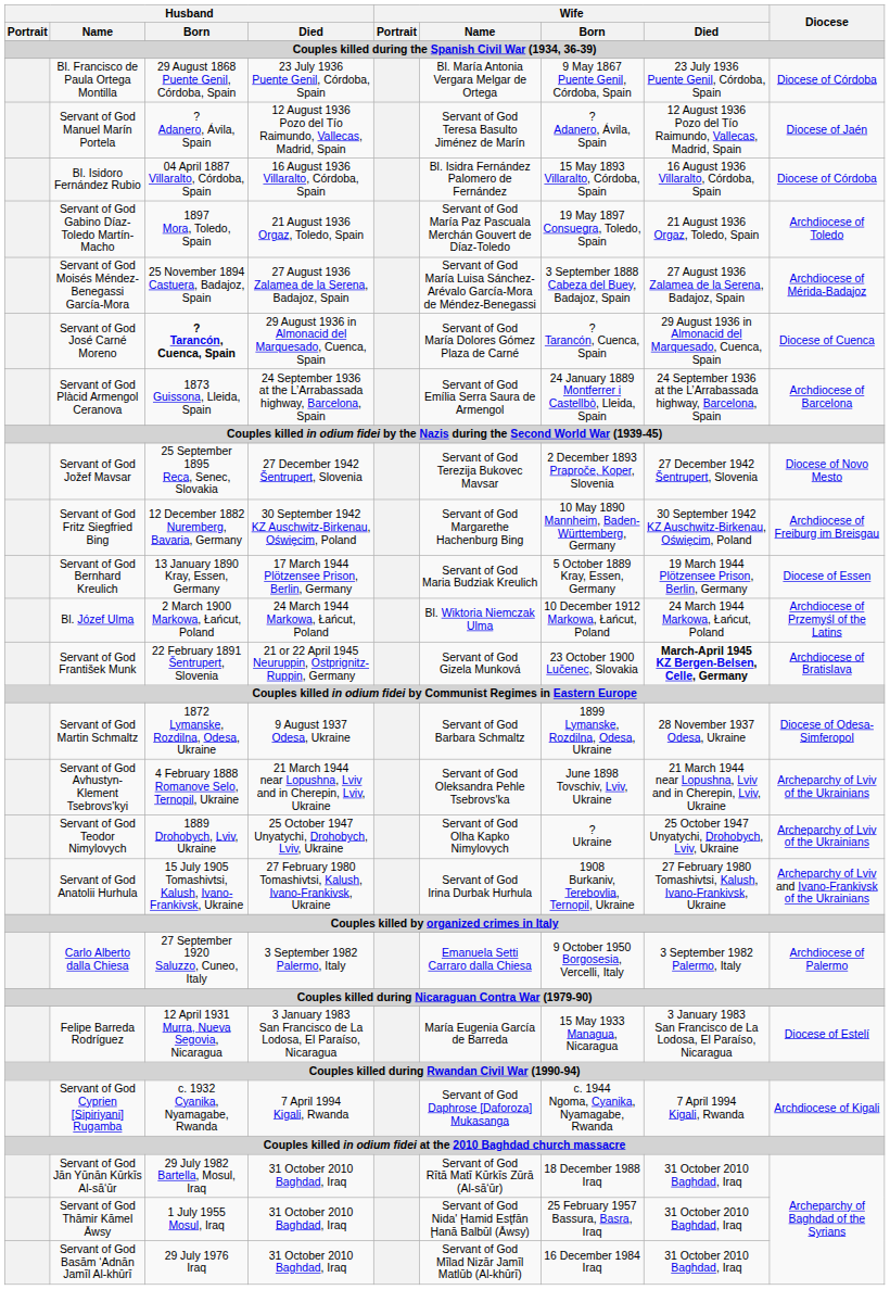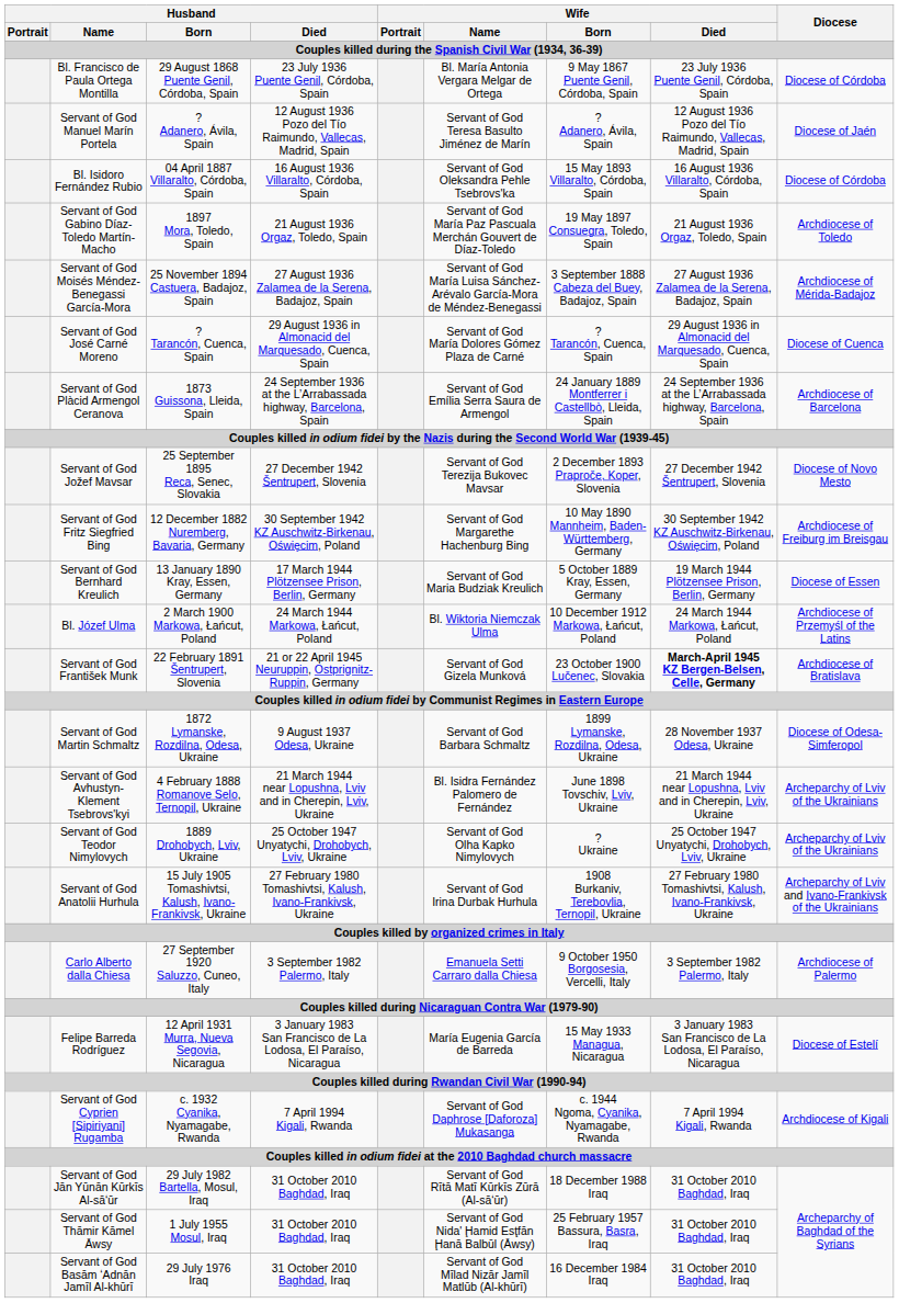Bl. Isidoro Fernández Rubio | Wife / Name: Bl. Isidra Fernández Palomero de Fernández -> Servant of God Oleksandra Pehle Tsebrovs'ka
Servant of God José Carné Moreno | Husband / Born: bold -> normal
Servant of God Avhustyn-Klement Tsebrovs'kyi | Wife / Name: Servant of God Oleksandra Pehle Tsebrovs'ka -> Bl. Isidra Fernández Palomero de Fernández
